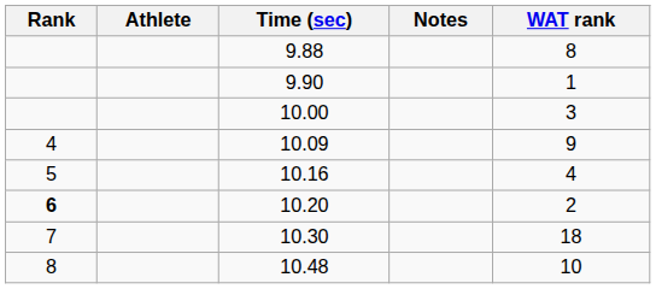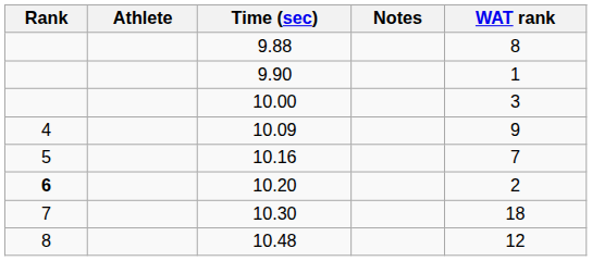10.16 | WAT rank: 4 -> 7
10.48 | WAT rank: 10 -> 12
